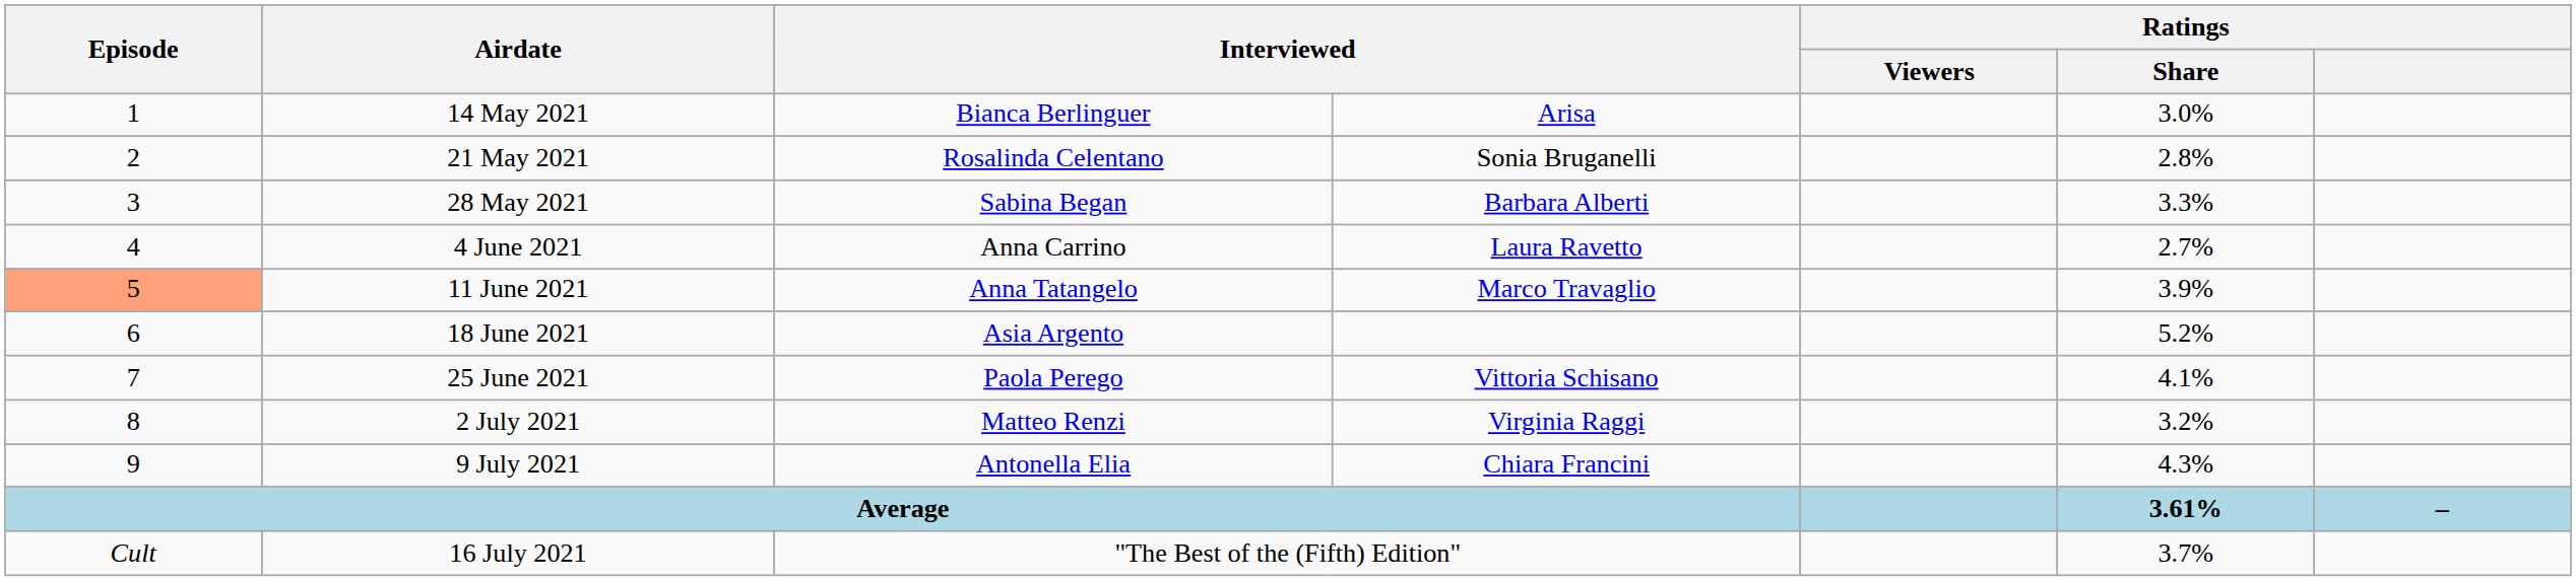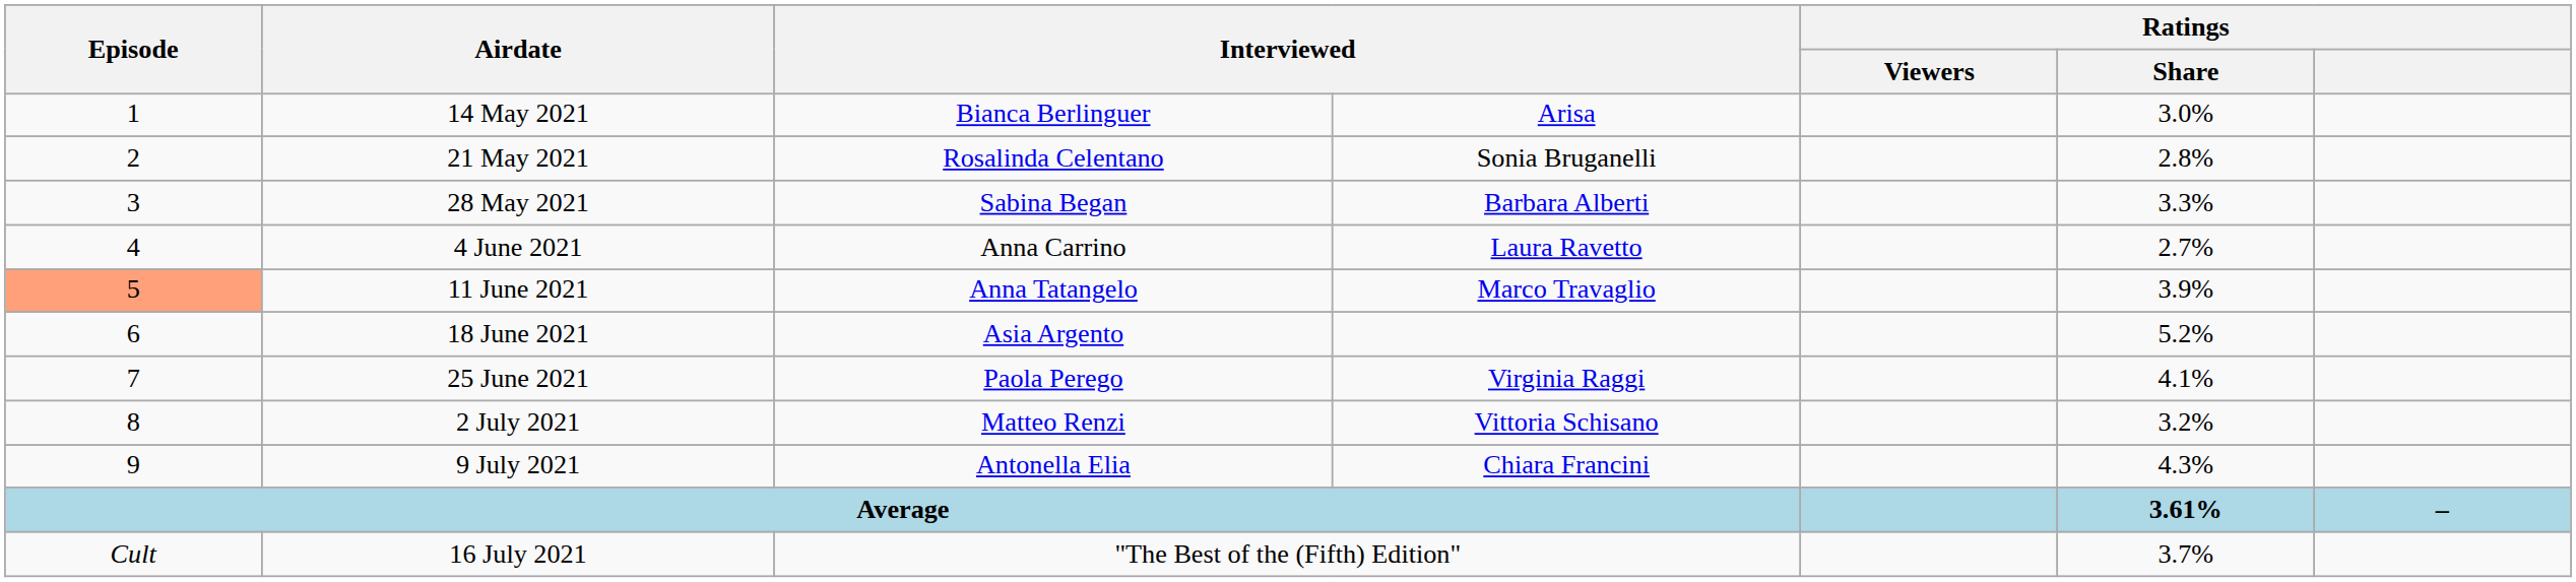25 June 2021 | column 4: Vittoria Schisano -> Virginia Raggi
2 July 2021 | column 4: Virginia Raggi -> Vittoria Schisano
